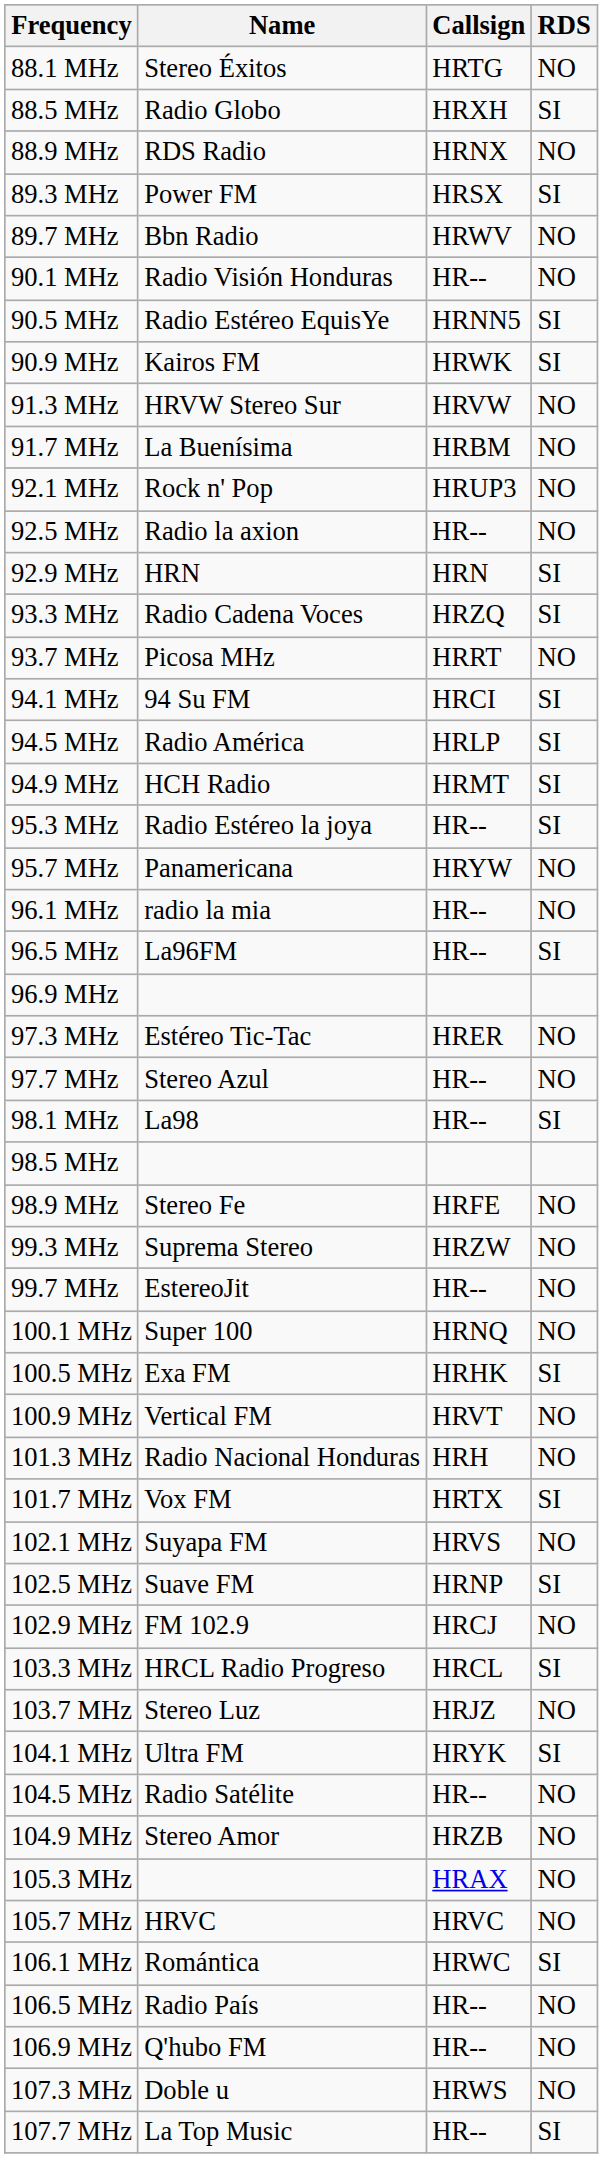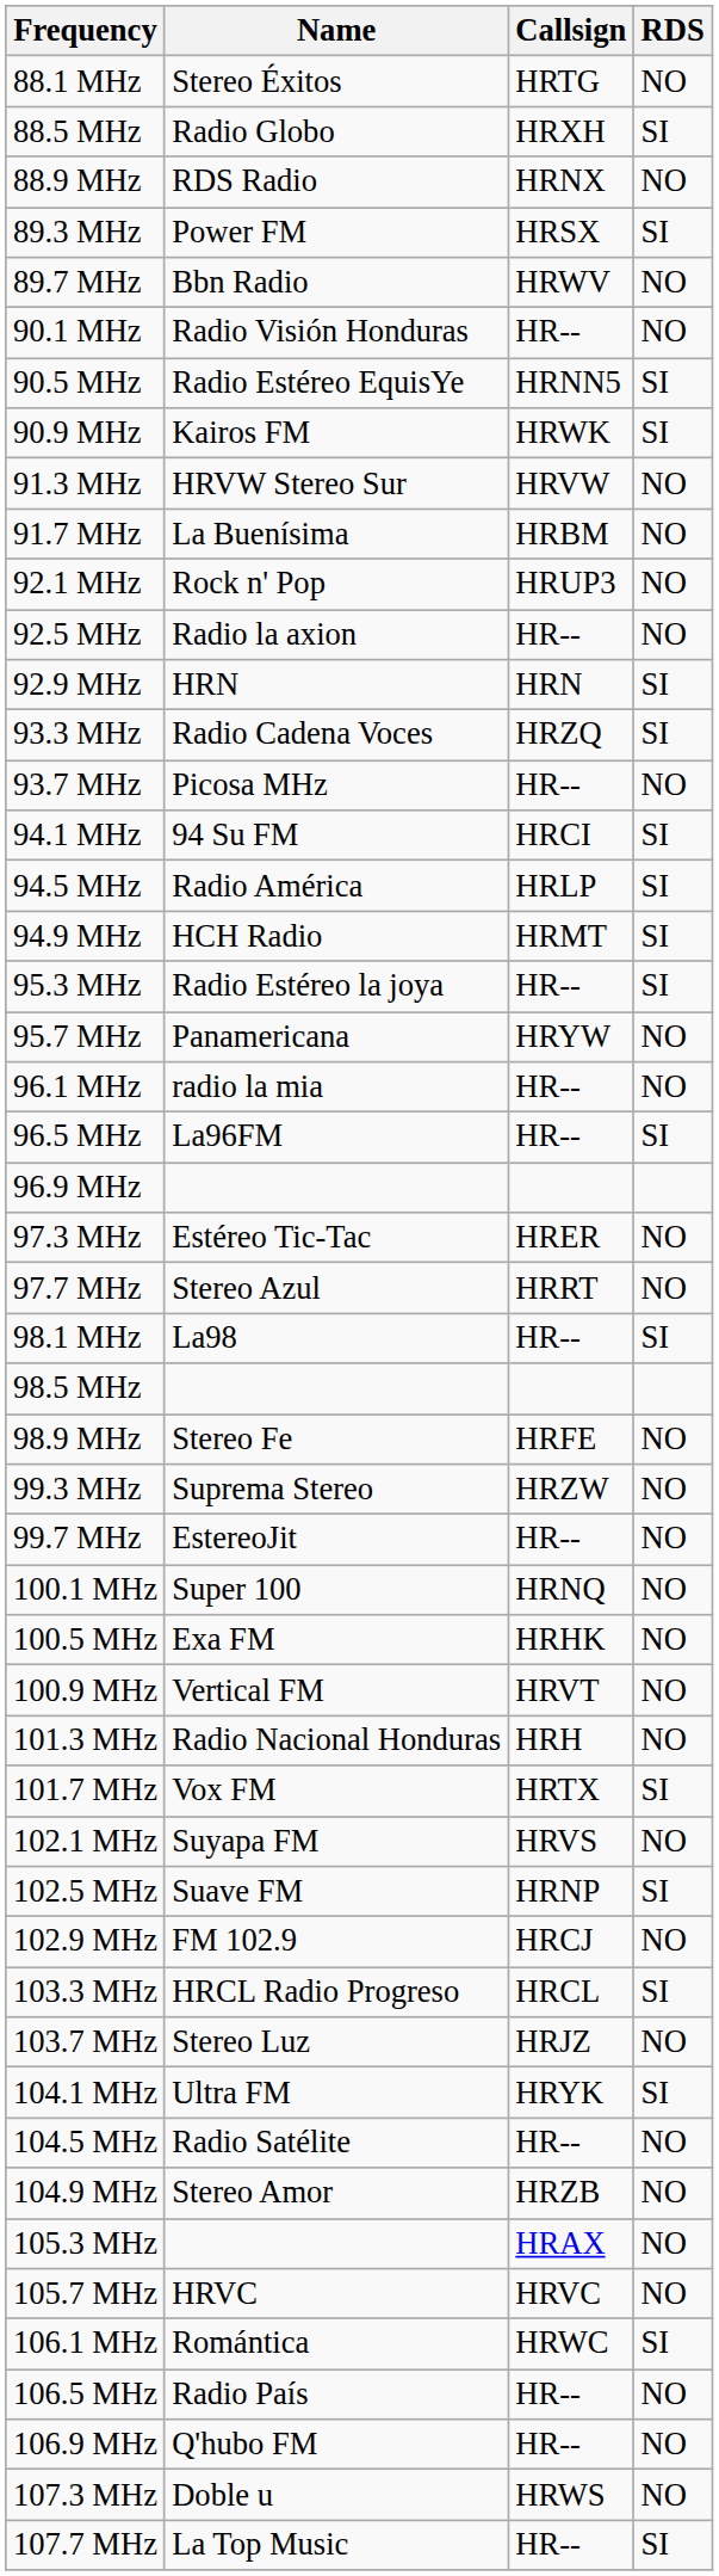93.7 MHz | Callsign: HRRT -> HR--
97.7 MHz | Callsign: HR-- -> HRRT
100.5 MHz | RDS: SI -> NO
